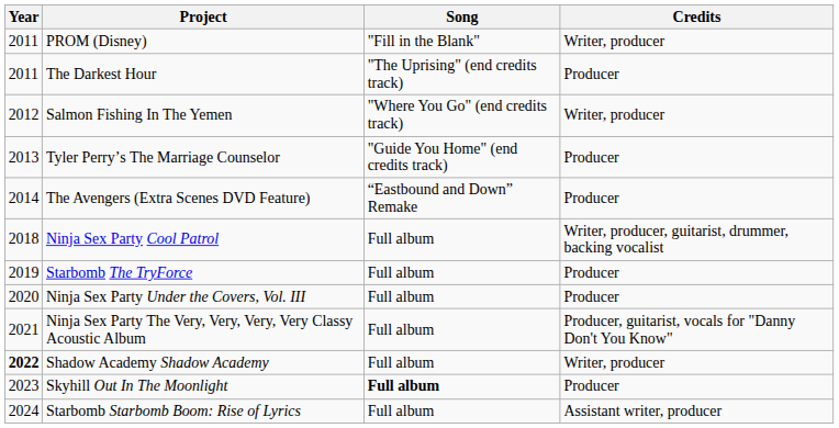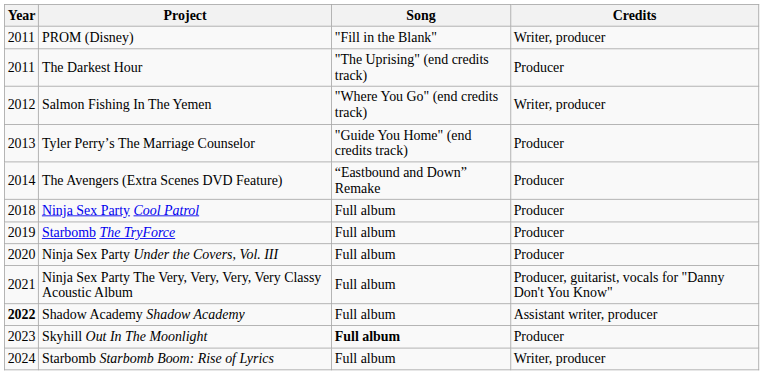Ninja Sex Party Cool Patrol | Credits: Writer, producer, guitarist, drummer, backing vocalist -> Producer
Shadow Academy Shadow Academy | Credits: Writer, producer -> Assistant writer, producer
Starbomb Starbomb Boom: Rise of Lyrics | Credits: Assistant writer, producer -> Writer, producer
